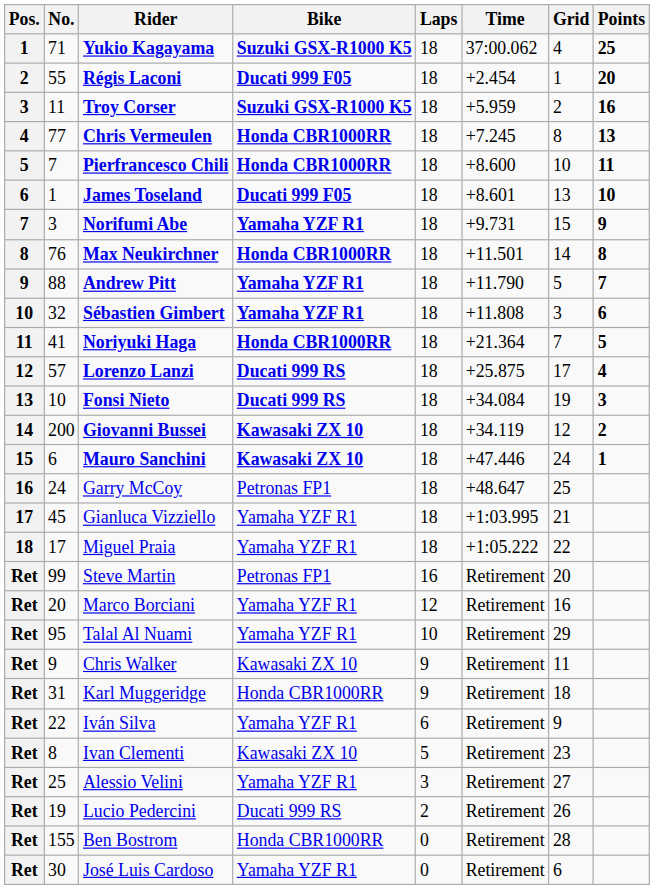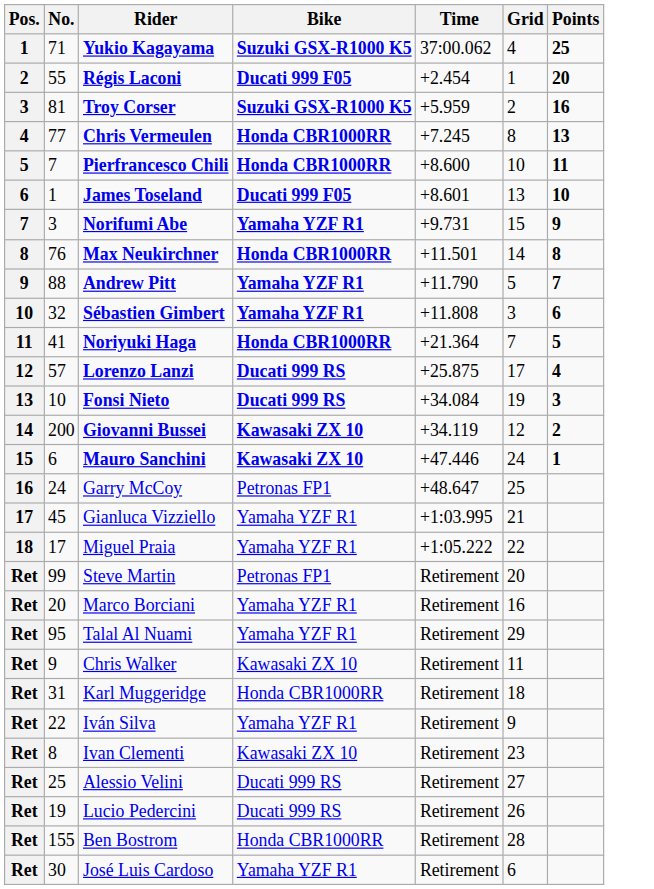- column: Laps | 18 | 18 | 18 | 18 | 18 | 18 | 18 | 18 | 18 | 18 | 18 | 18 | 18 | 18 | 18 | 18 | 18 | 18 | 16 | 12 | 10 | 9 | 9 | 6 | 5 | 3 | 2 | 0 | 0
Troy Corser | No.: 11 -> 81
Alessio Velini | Bike: Yamaha YZF R1 -> Ducati 999 RS
